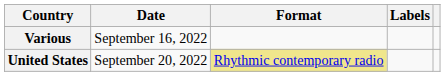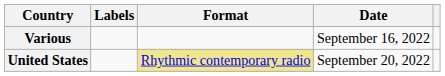columns swapped: Date <-> Labels
